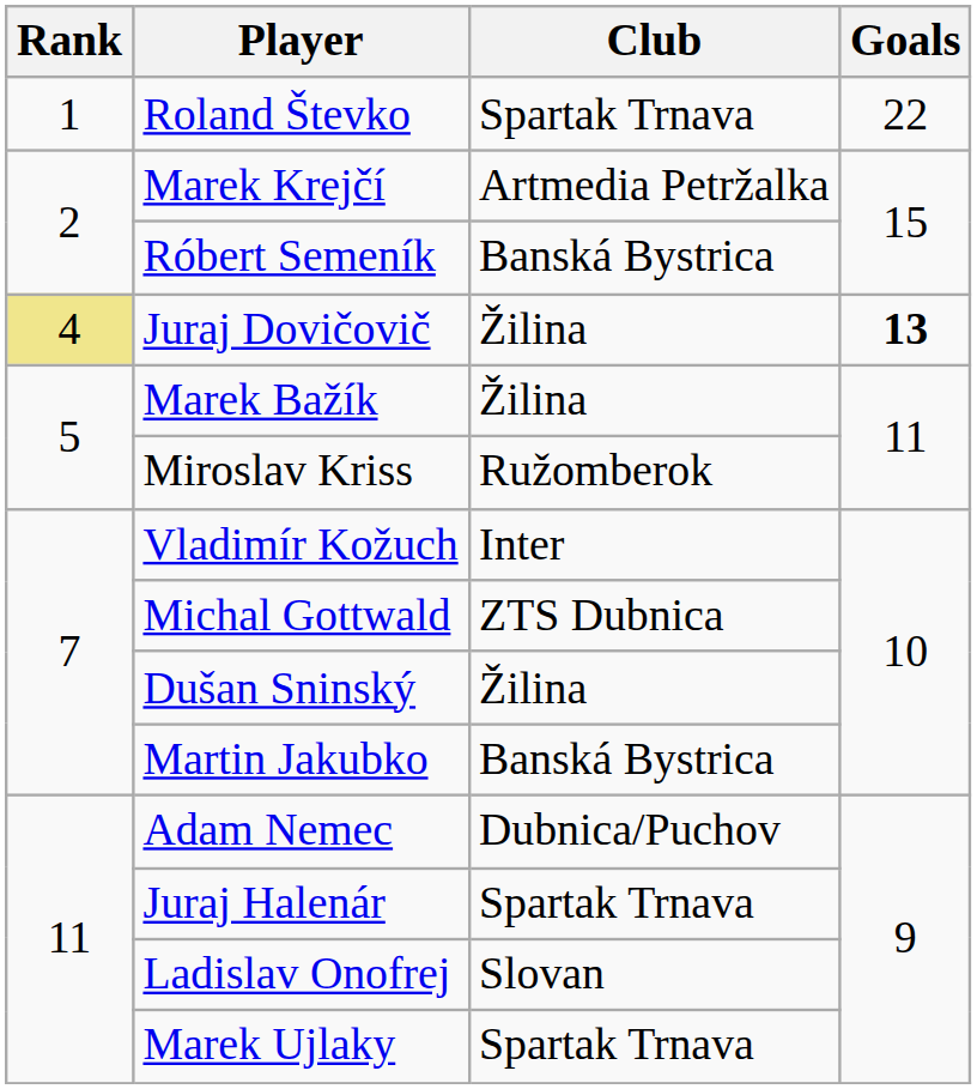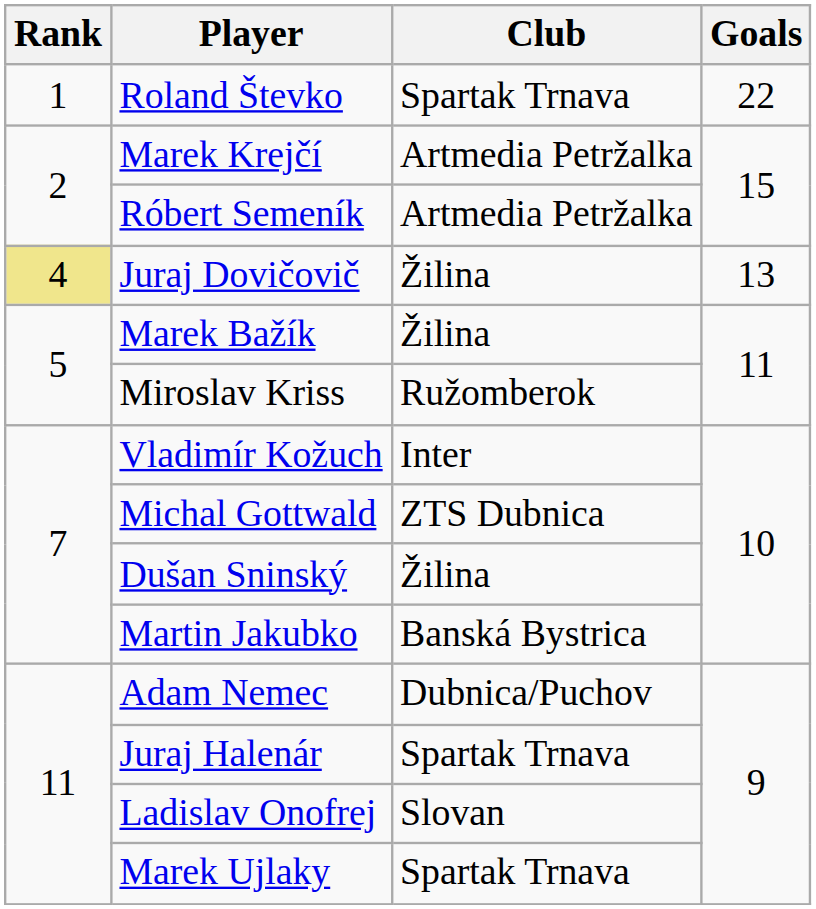Róbert Semeník | Club: Banská Bystrica -> Artmedia Petržalka
Juraj Dovičovič | Goals: bold -> normal
